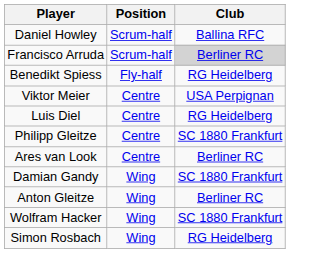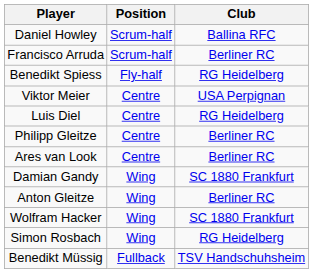Francisco Arruda | Club: lightgrey background -> no background
Philipp Gleitze | Club: SC 1880 Frankfurt -> Berliner RC
+ row: Benedikt Müssig | Fullback | TSV Handschuhsheim
